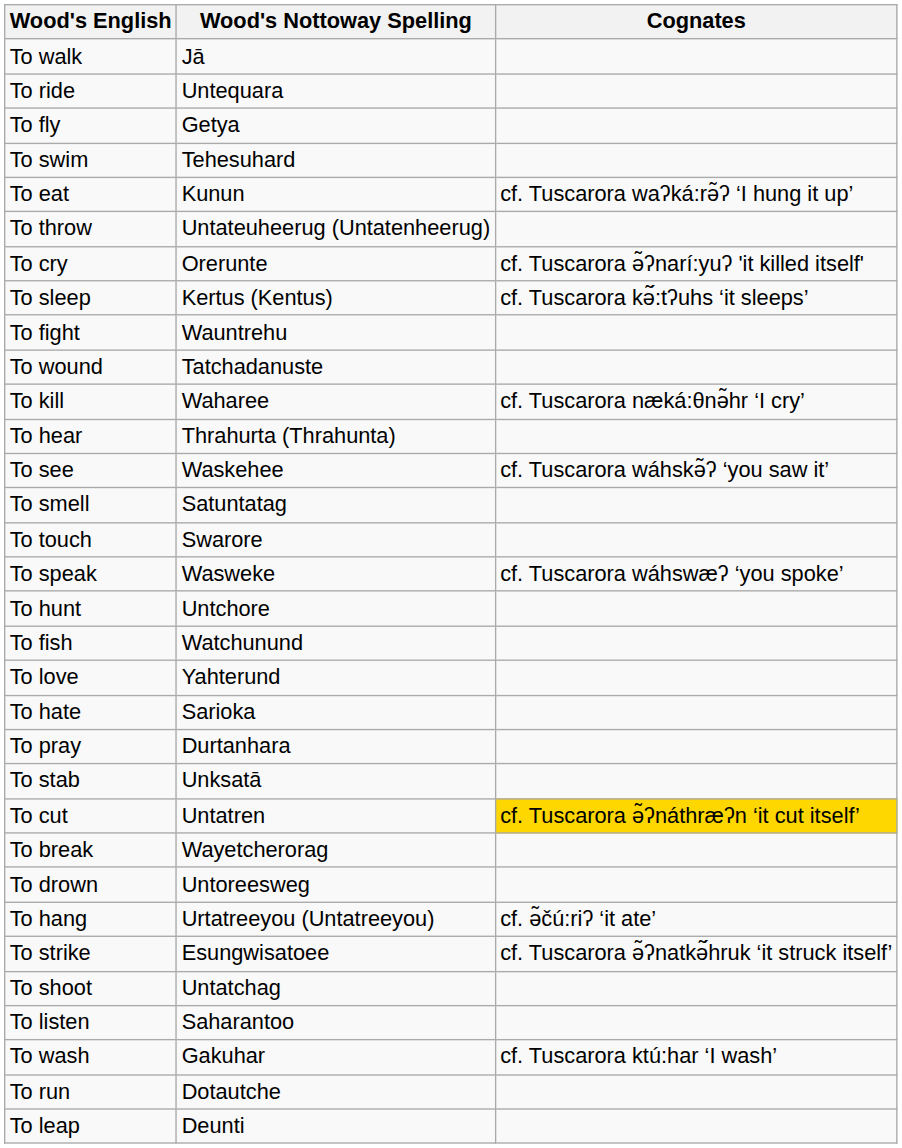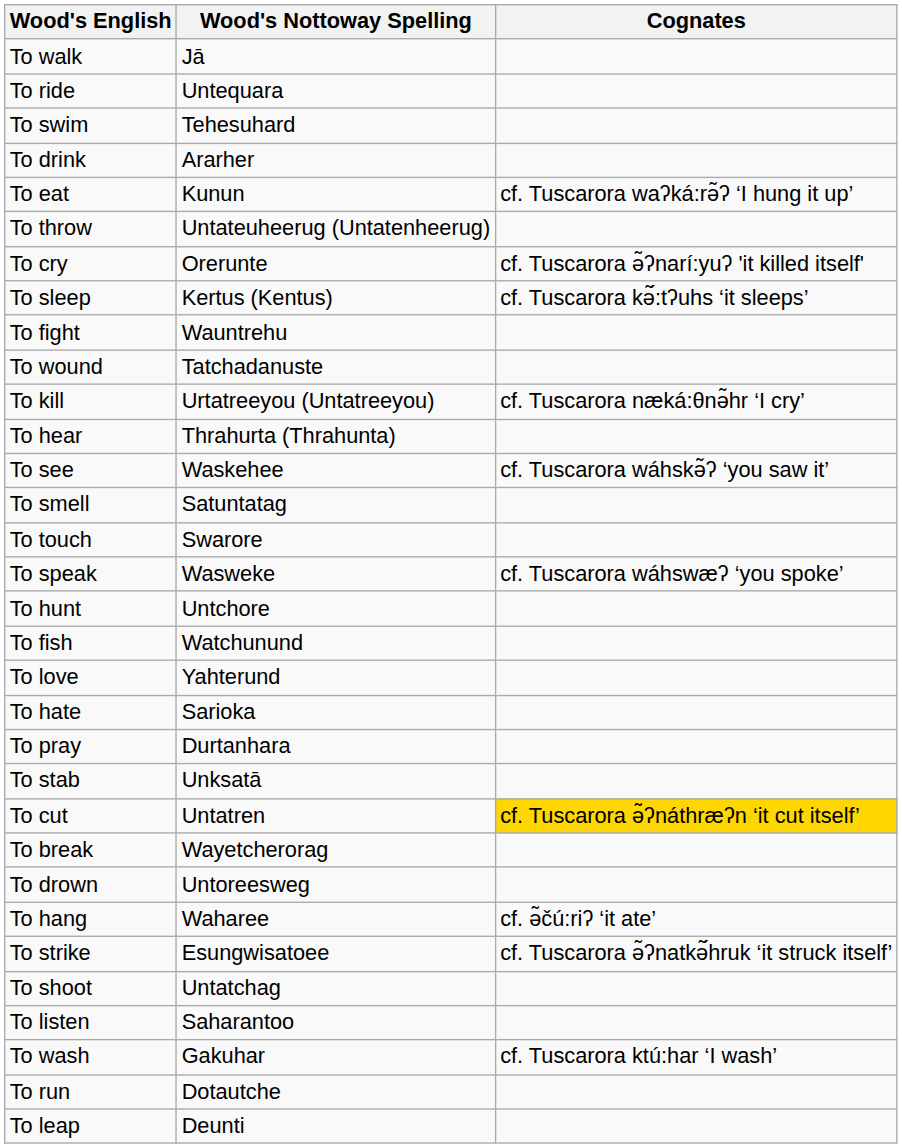- row: To fly | Getya
+ row: To drink | Ararher
To kill | Wood's Nottoway Spelling: Waharee -> Urtatreeyou (Untatreeyou)
To hang | Wood's Nottoway Spelling: Urtatreeyou (Untatreeyou) -> Waharee
